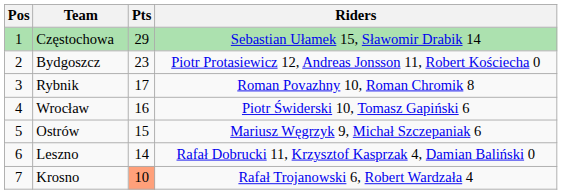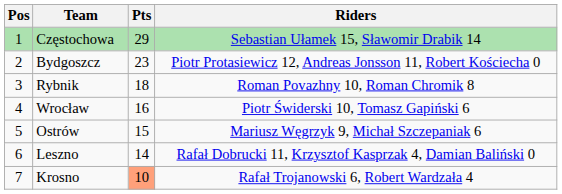Rybnik | Pts: 17 -> 18
